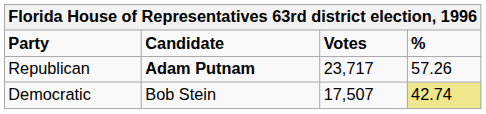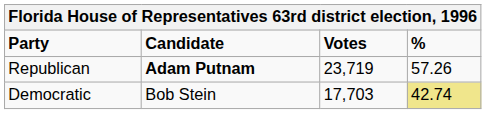Republican | Votes: 23,717 -> 23,719
Democratic | Votes: 17,507 -> 17,703
